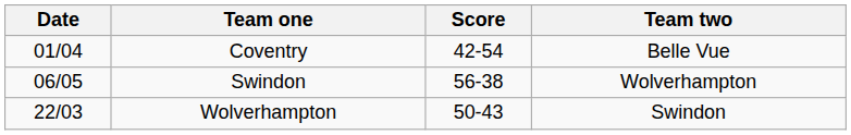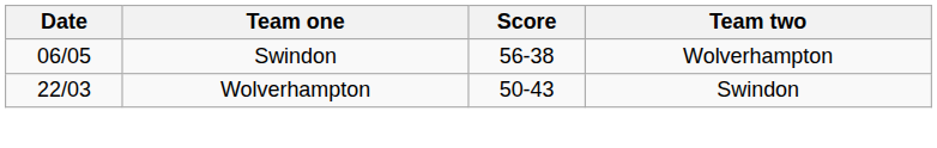- row: 01/04 | Coventry | 42-54 | Belle Vue
